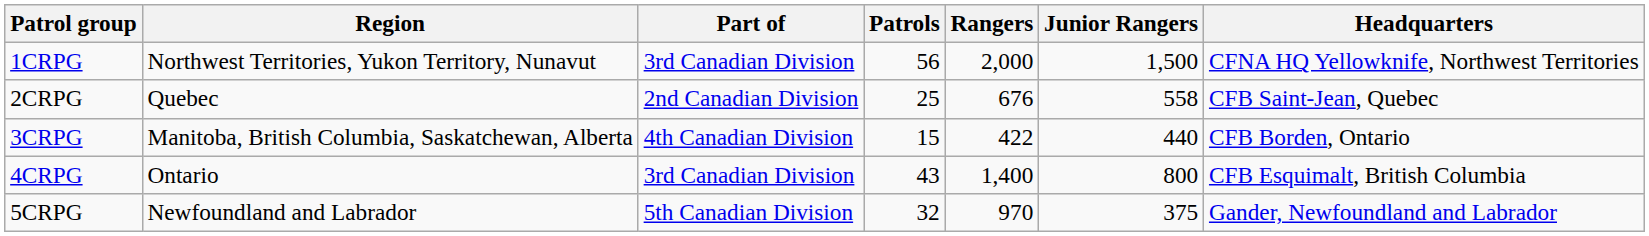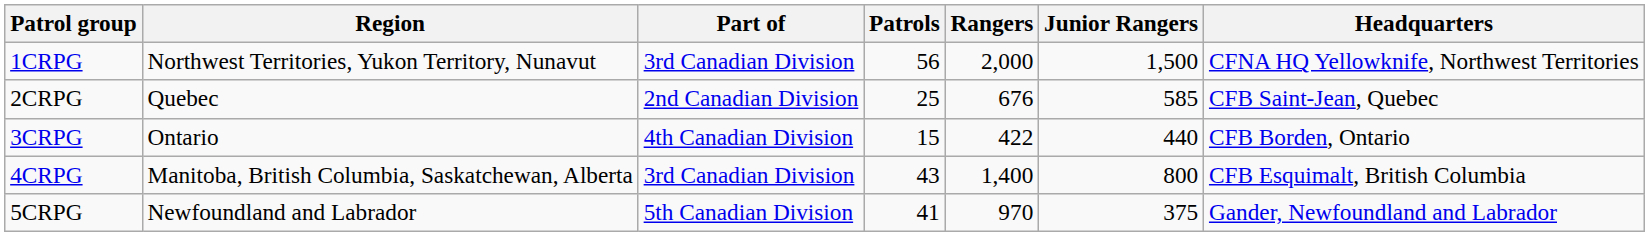2CRPG | Junior Rangers: 558 -> 585
3CRPG | Region: Manitoba, British Columbia, Saskatchewan, Alberta -> Ontario
4CRPG | Region: Ontario -> Manitoba, British Columbia, Saskatchewan, Alberta
5CRPG | Patrols: 32 -> 41
